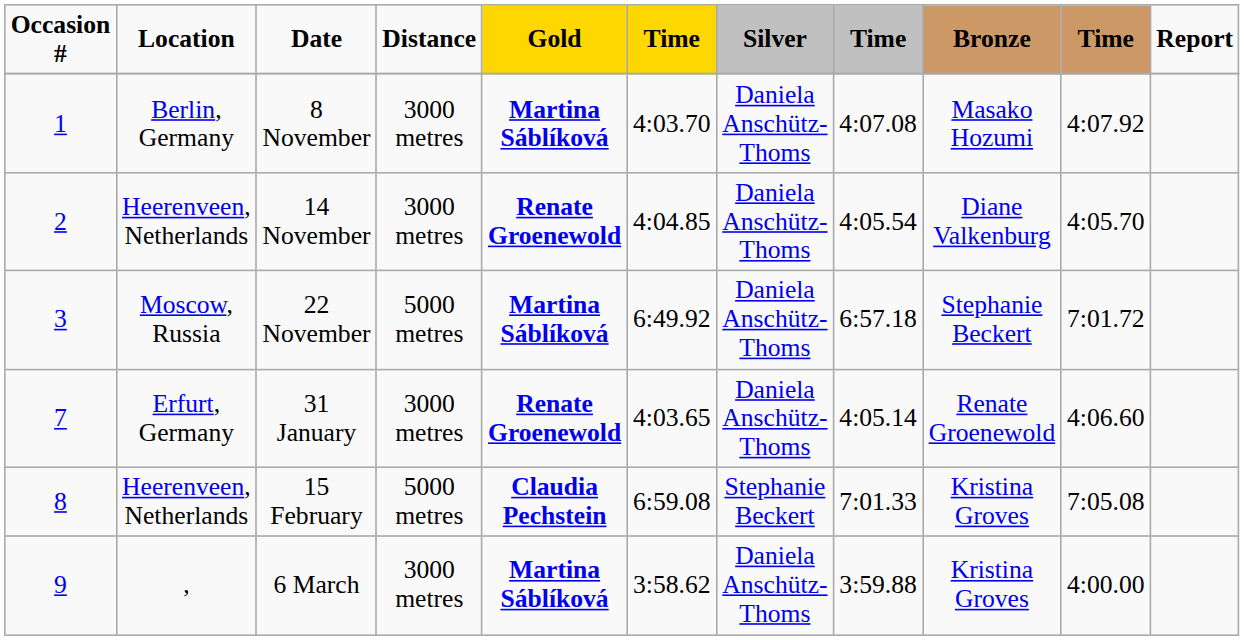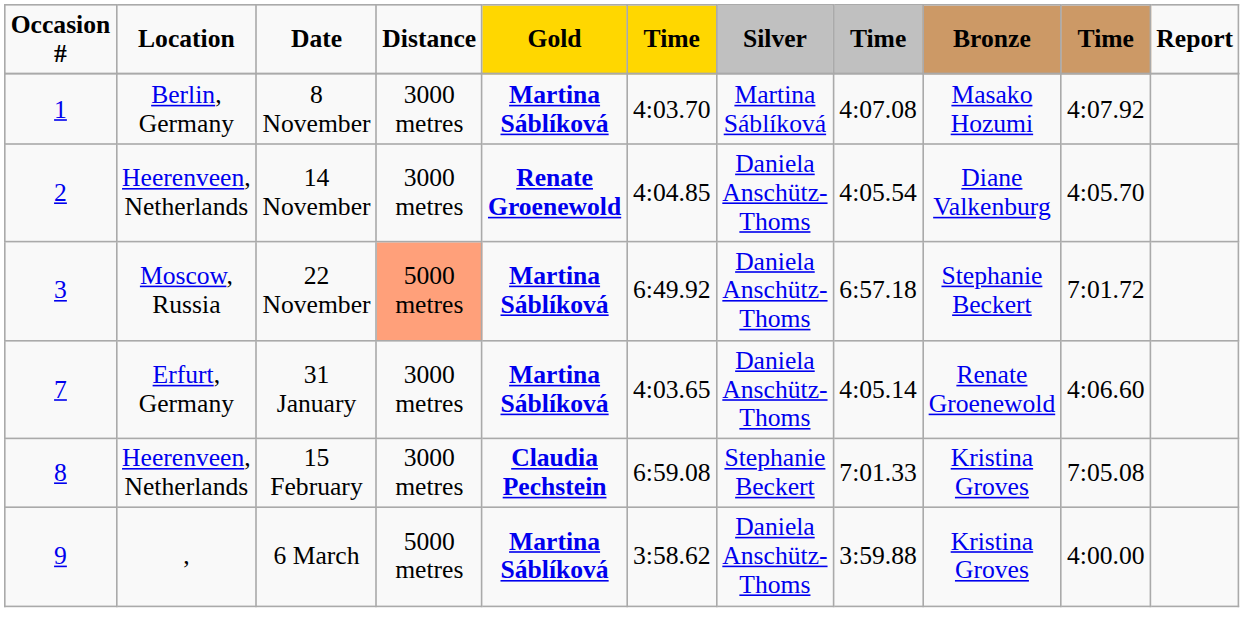8 November | Silver: Daniela Anschütz-Thoms -> Martina Sáblíková
22 November | Distance: no background -> lightsalmon background
31 January | Gold: Renate Groenewold -> Martina Sáblíková
15 February | Distance: 5000 metres -> 3000 metres
6 March | Distance: 3000 metres -> 5000 metres
